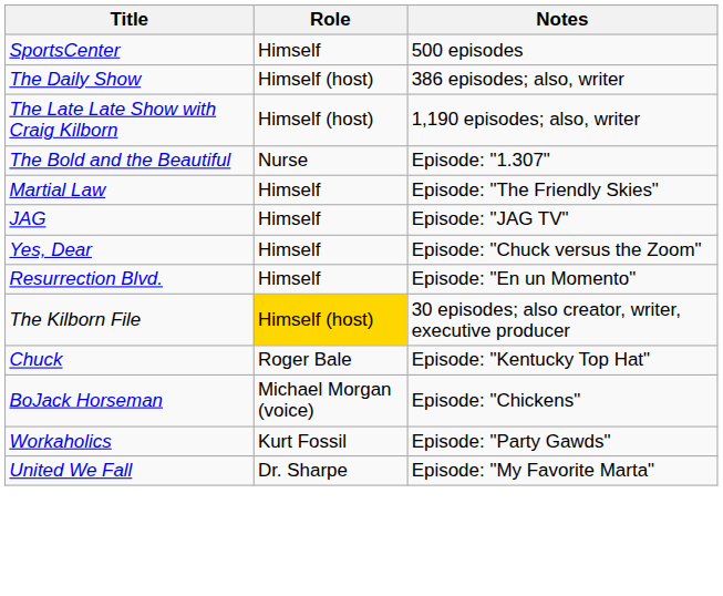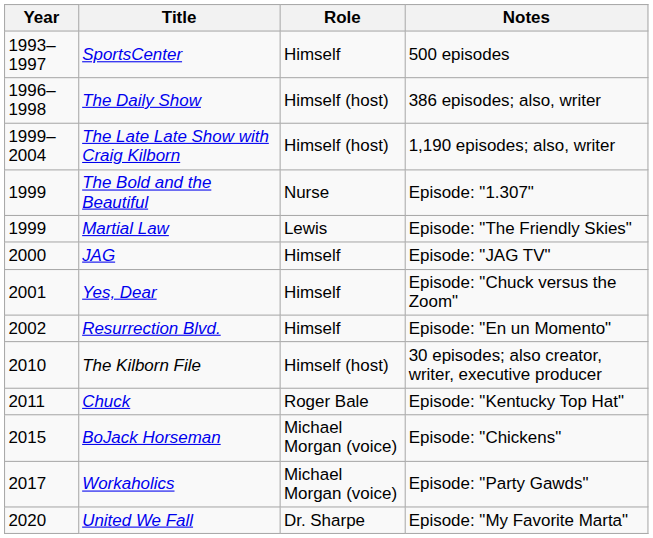+ column: Year | 1993–1997 | 1996–1998 | 1999–2004 | 1999 | 1999 | 2000 | 2001 | 2002 | 2010 | 2011 | 2015 | 2017 | 2020
Martial Law | Role: Himself -> Lewis
The Kilborn File | Role: gold background -> no background
Workaholics | Role: Kurt Fossil -> Michael Morgan (voice)
